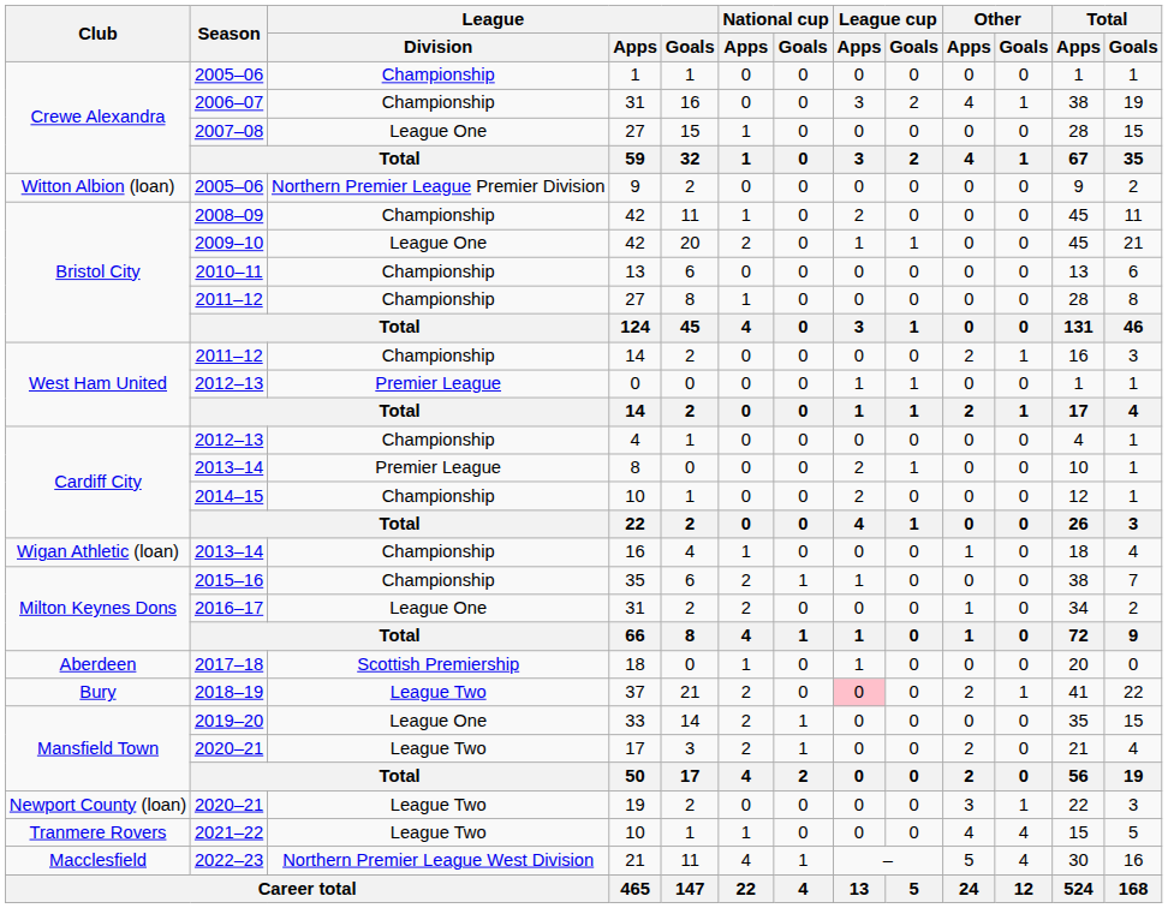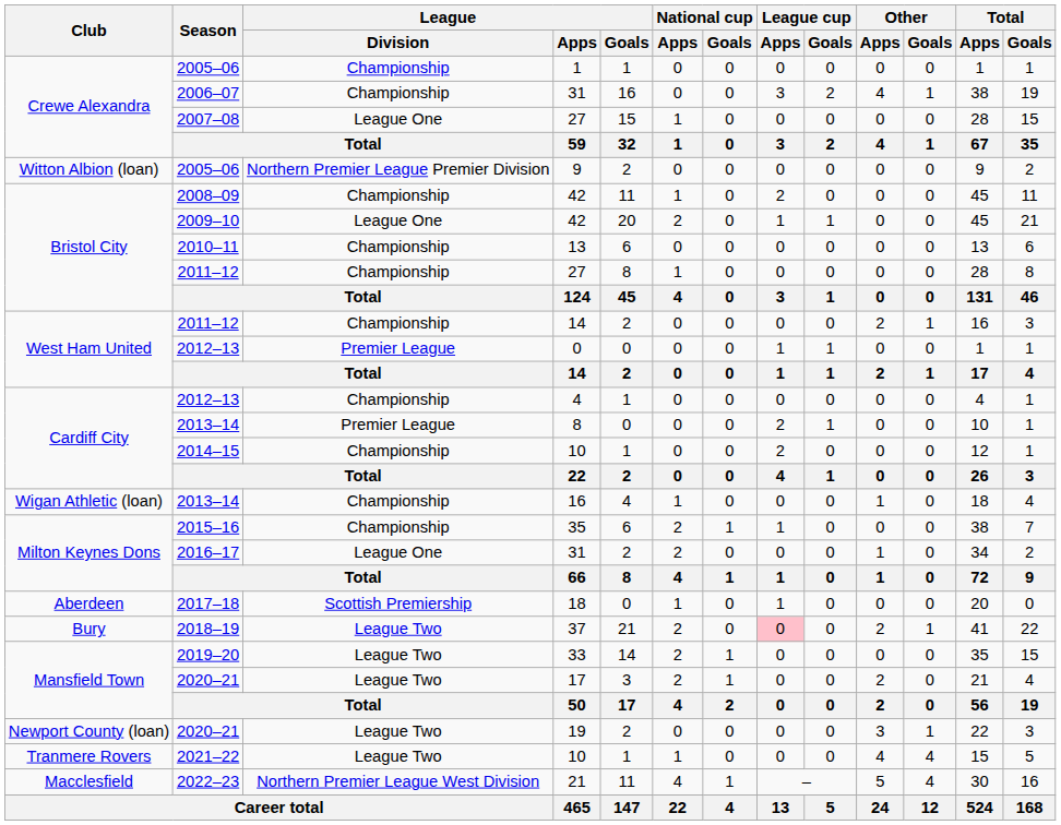33 | League / Division: League One -> League Two
